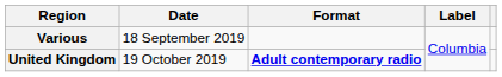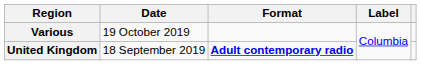Various | Date: 18 September 2019 -> 19 October 2019
United Kingdom | Date: 19 October 2019 -> 18 September 2019
